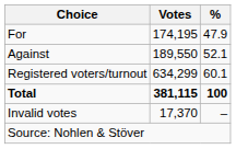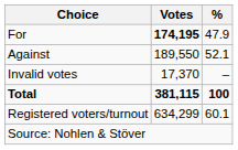For | Votes: normal -> bold
rows swapped: Invalid votes <-> Registered voters/turnout
